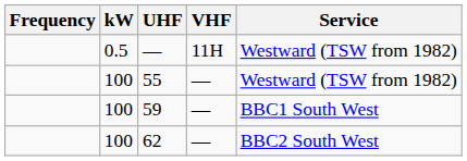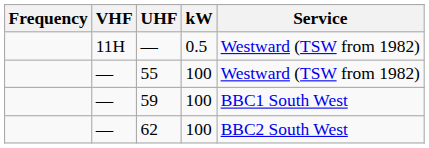columns swapped: VHF <-> kW
